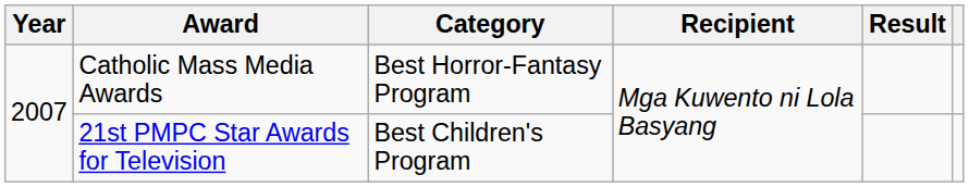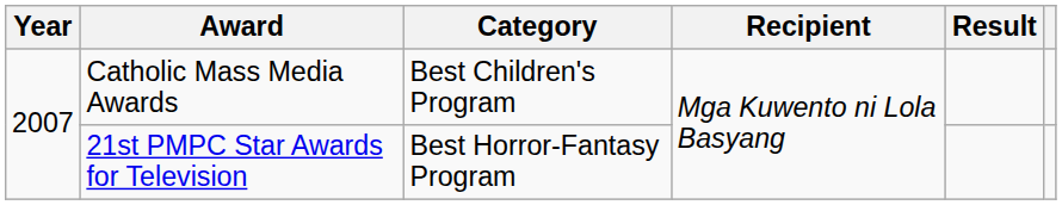Catholic Mass Media Awards | Category: Best Horror-Fantasy Program -> Best Children's Program
21st PMPC Star Awards for Television | Category: Best Children's Program -> Best Horror-Fantasy Program
